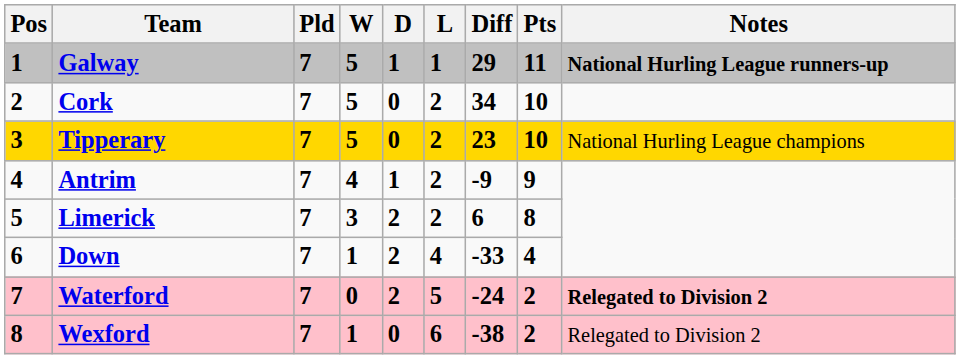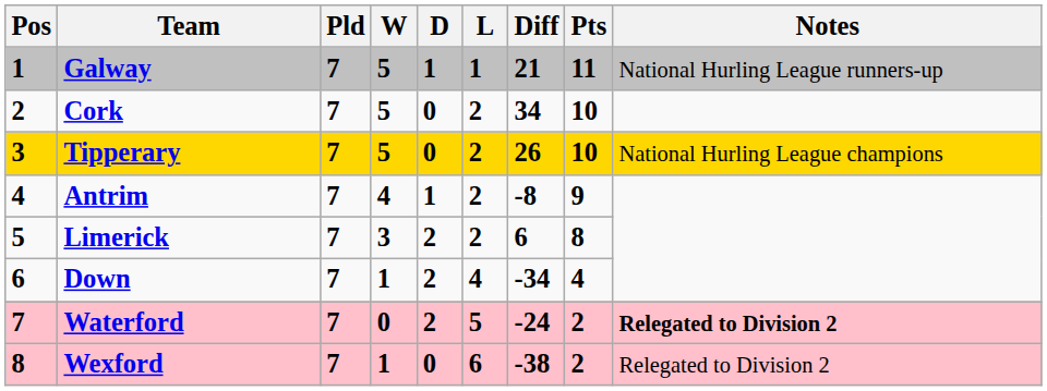Galway | Diff: 29 -> 21
Galway | Notes: bold -> normal
Tipperary | Diff: 23 -> 26
Antrim | Diff: -9 -> -8
Down | Diff: -33 -> -34
